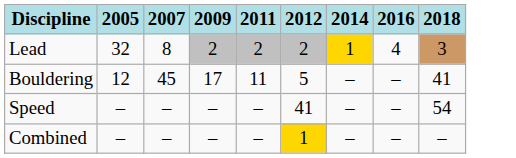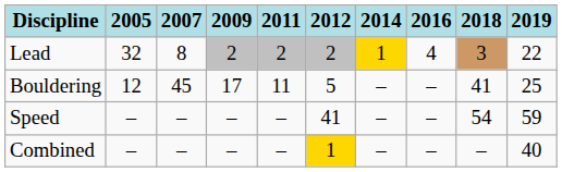+ column: 2019 | 22 | 25 | 59 | 40
